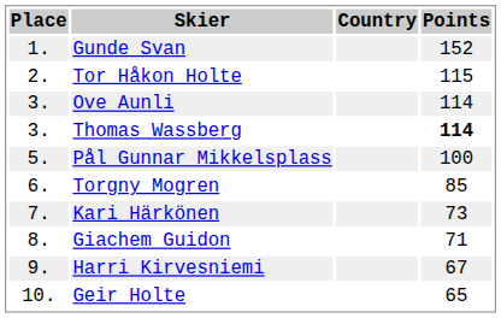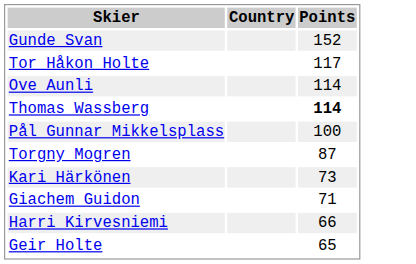- column: Place | 1. | 2. | 3. | 3. | 5. | 6. | 7. | 8. | 9. | 10.
Tor Håkon Holte | Points: 115 -> 117
Torgny Mogren | Points: 85 -> 87
Harri Kirvesniemi | Points: 67 -> 66
